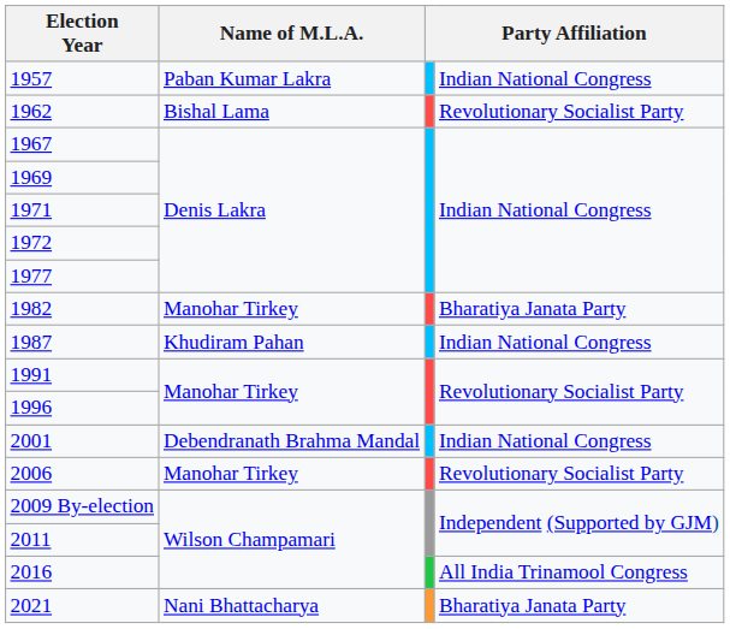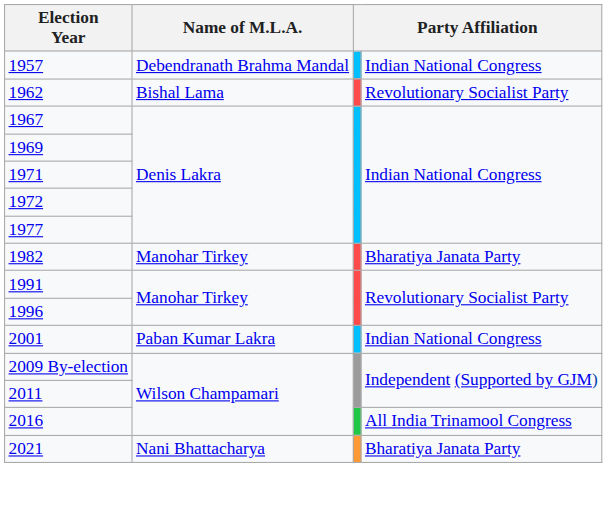1957 | Name of M.L.A.: Paban Kumar Lakra -> Debendranath Brahma Mandal
- row: 1987 | Khudiram Pahan | Indian National Congress
2001 | Name of M.L.A.: Debendranath Brahma Mandal -> Paban Kumar Lakra
- row: 2006 | Manohar Tirkey | Revolutionary Socialist Party
